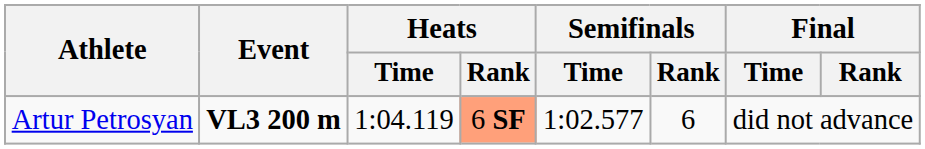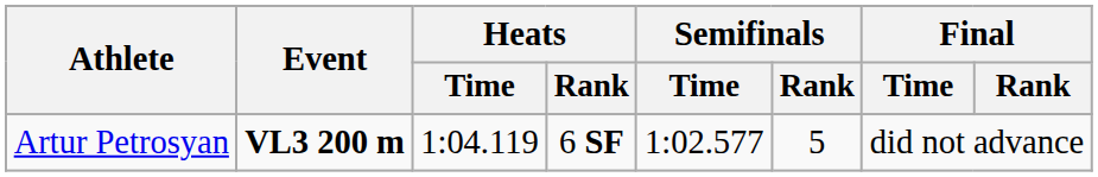Artur Petrosyan | Heats / Rank: lightsalmon background -> no background
Artur Petrosyan | Semifinals / Rank: 6 -> 5
